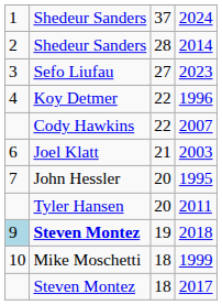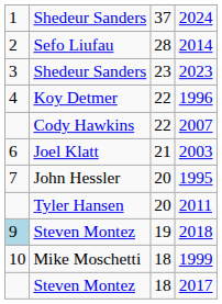2014 | column 2: Shedeur Sanders -> Sefo Liufau
2023 | column 2: Sefo Liufau -> Shedeur Sanders
2023 | column 3: 27 -> 23
2018 | column 2: bold -> normal
